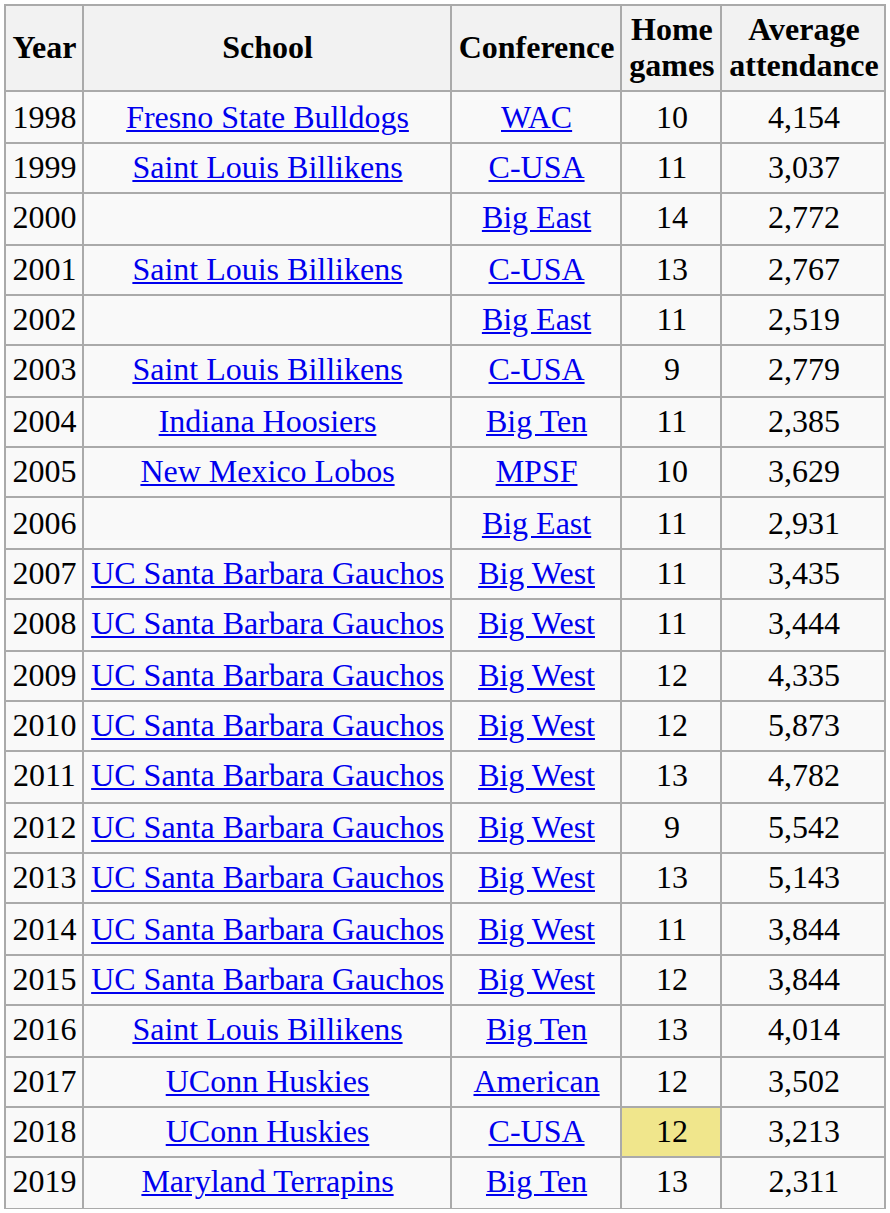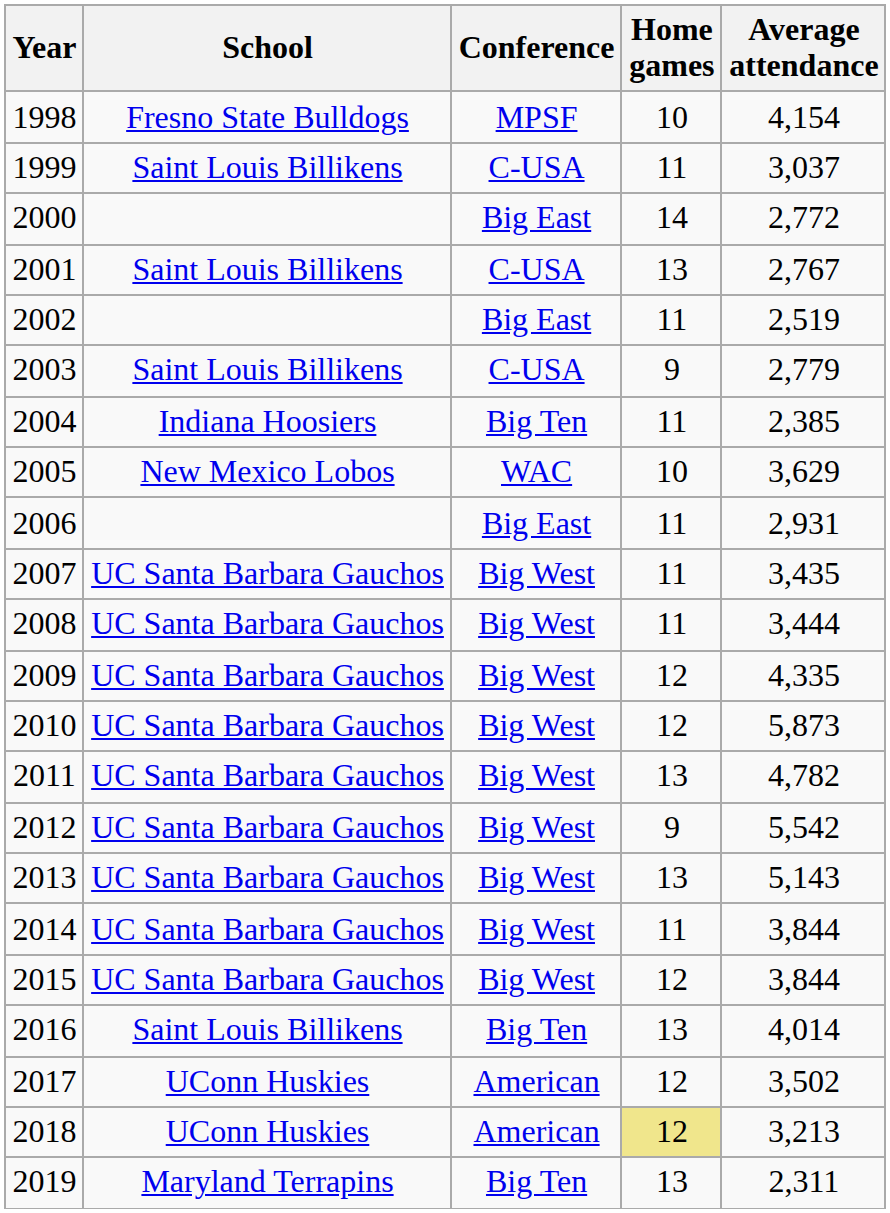1998 | Conference: WAC -> MPSF
2005 | Conference: MPSF -> WAC
2018 | Conference: C-USA -> American
